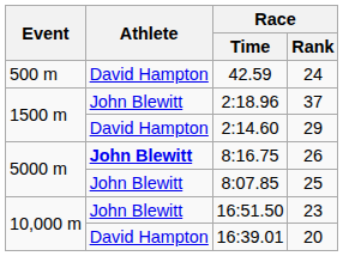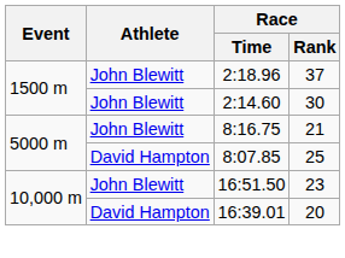- row: 500 m | David Hampton | 42.59 | 24
2:14.60 | Athlete: David Hampton -> John Blewitt
2:14.60 | Race / Rank: 29 -> 30
8:16.75 | Athlete: bold -> normal
8:16.75 | Race / Rank: 26 -> 21
8:07.85 | Athlete: John Blewitt -> David Hampton
